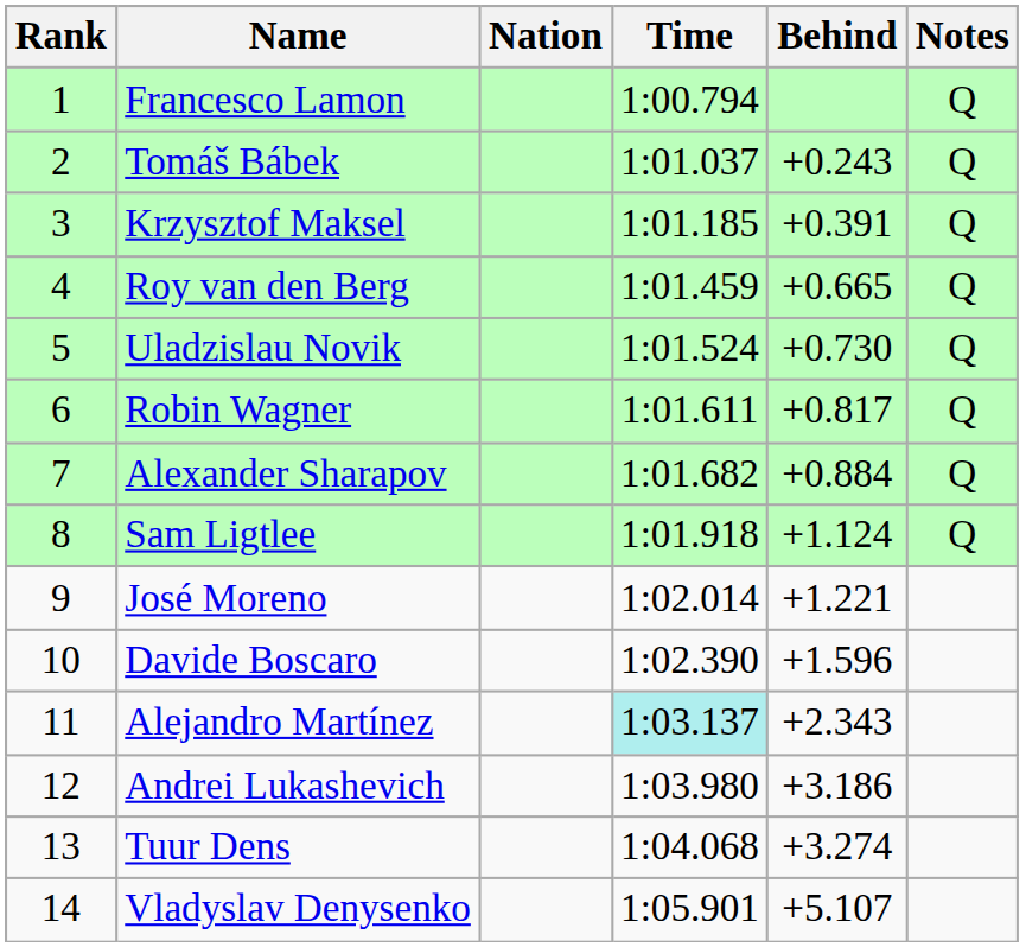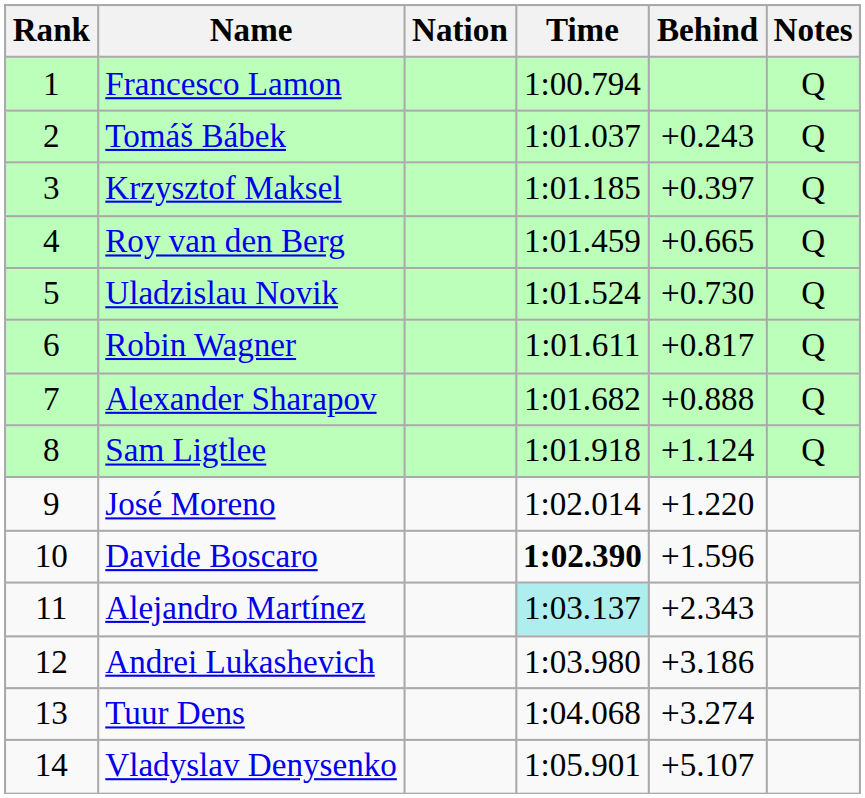Krzysztof Maksel | Behind: +0.391 -> +0.397
Alexander Sharapov | Behind: +0.884 -> +0.888
José Moreno | Behind: +1.221 -> +1.220
Davide Boscaro | Time: normal -> bold
